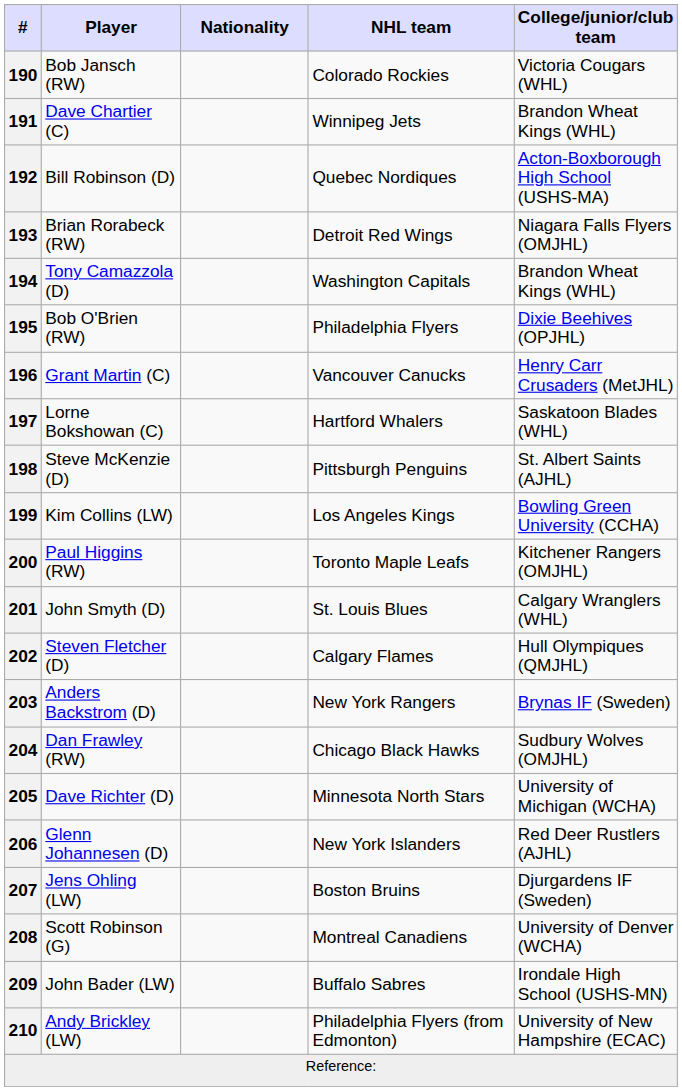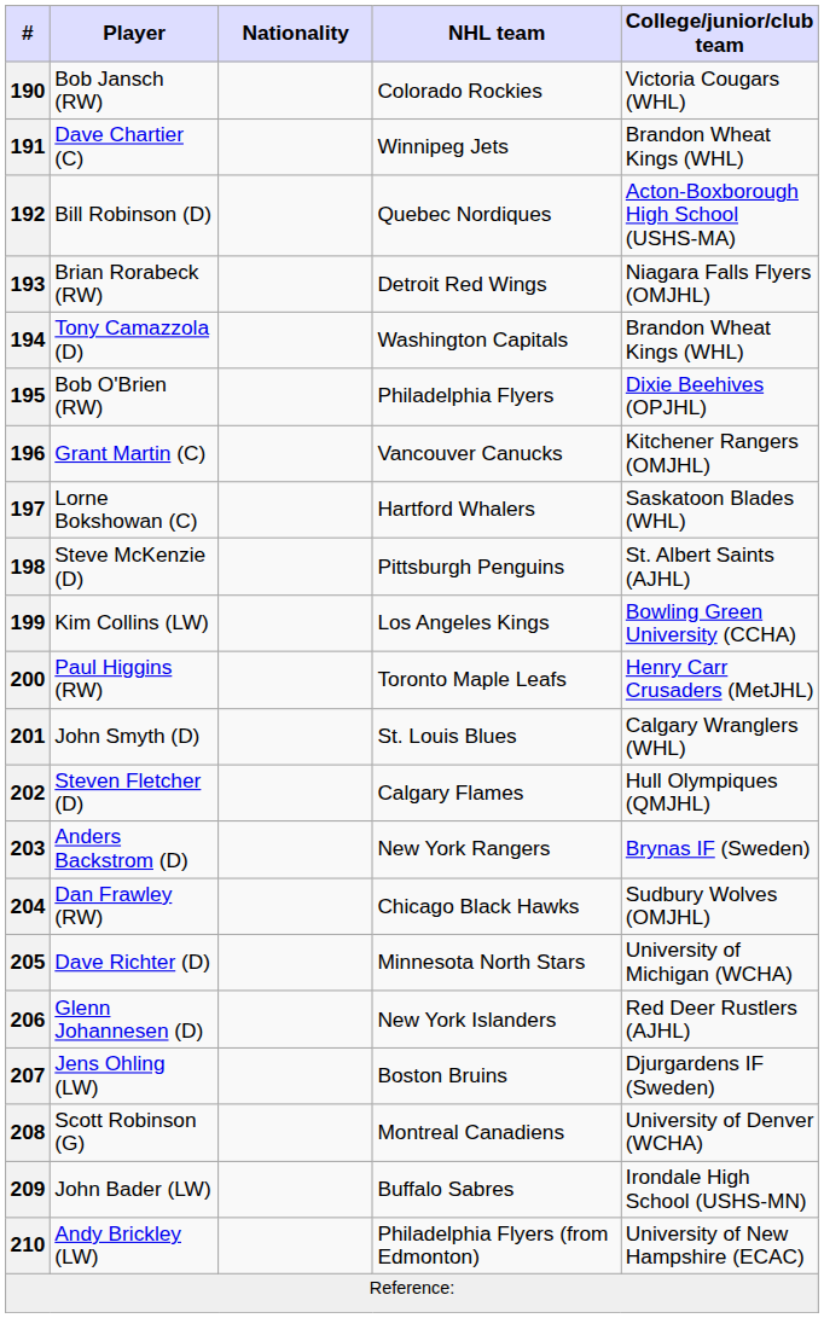196 | College/junior/club team: Henry Carr Crusaders (MetJHL) -> Kitchener Rangers (OMJHL)
200 | College/junior/club team: Kitchener Rangers (OMJHL) -> Henry Carr Crusaders (MetJHL)
